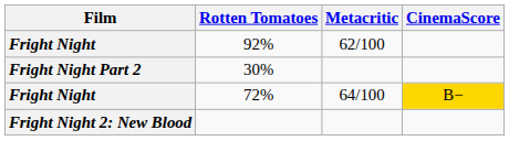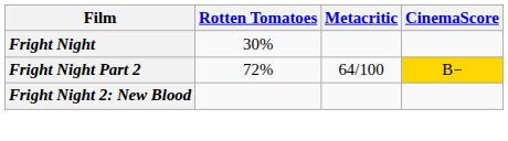- row: Fright Night | 92% | 62/100
30% | Film: Fright Night Part 2 -> Fright Night
72% | Film: Fright Night -> Fright Night Part 2
